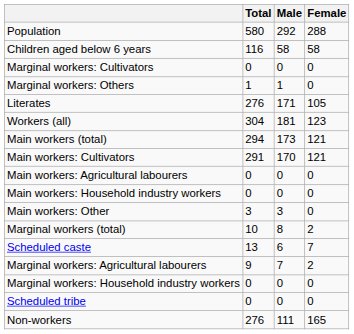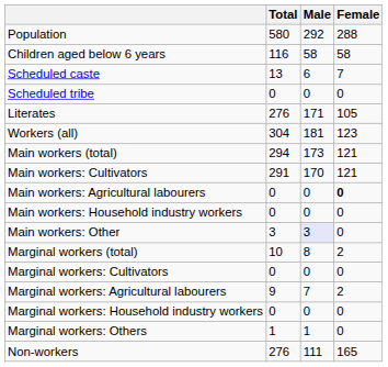rows swapped: Scheduled caste <-> Marginal workers: Cultivators
rows swapped: Scheduled tribe <-> Marginal workers: Others
Main workers: Agricultural labourers | Female: normal -> bold
Main workers: Other | Male: no background -> lavender background
